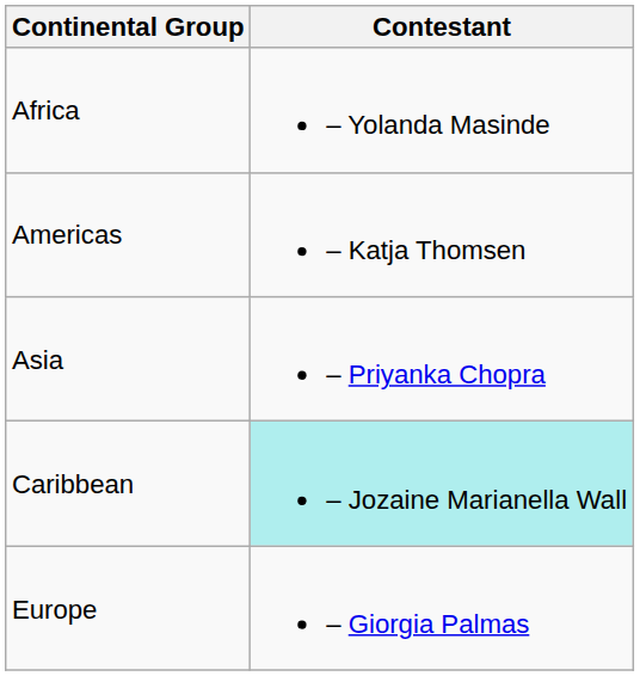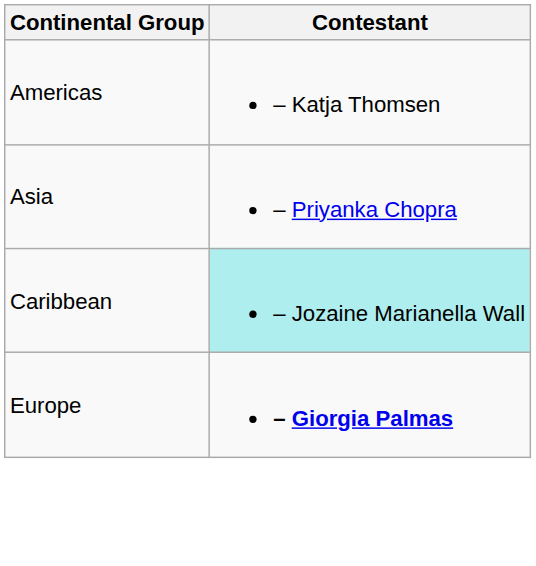- row: Africa | – Yolanda Masinde
Europe | Contestant: normal -> bold
